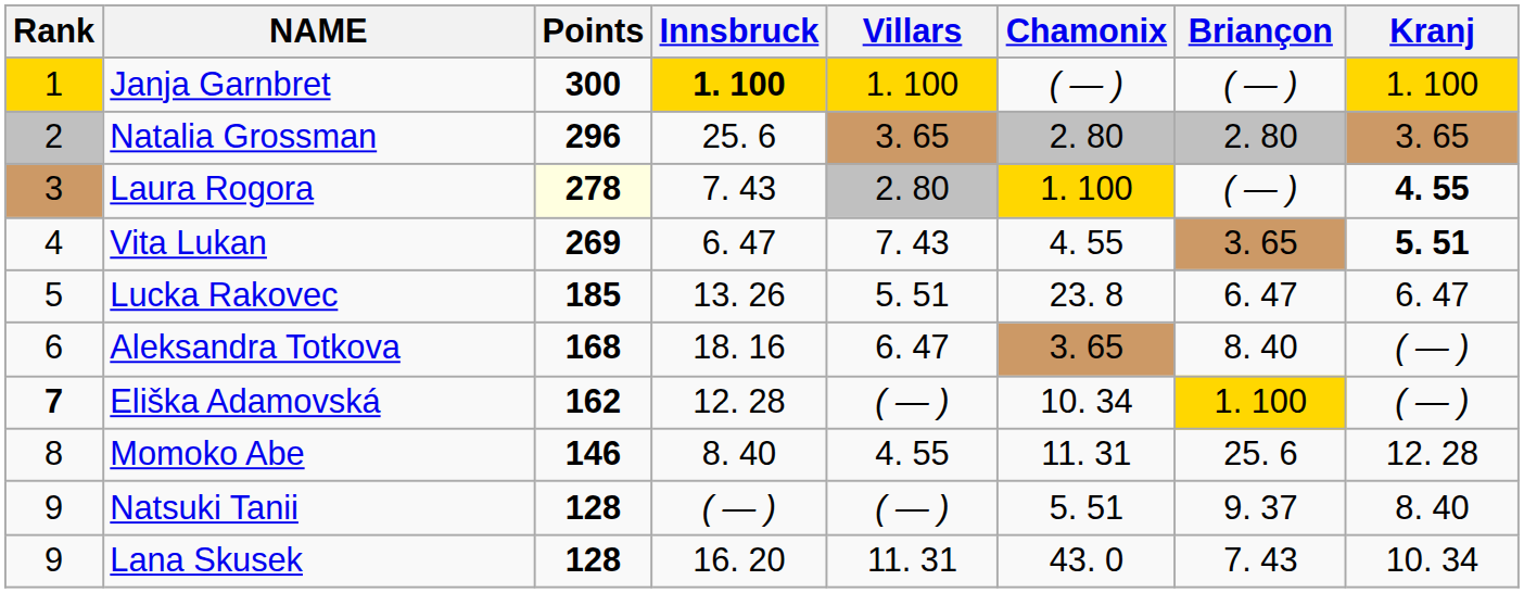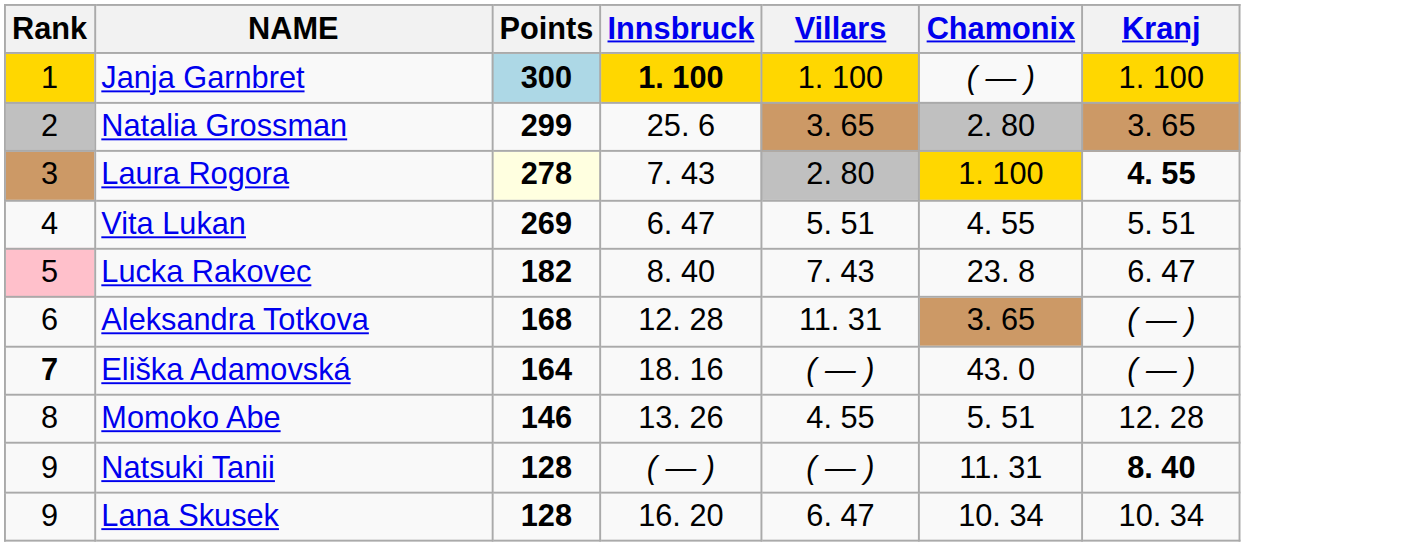- column: Briançon | ( — ) | 2. 80 | ( — ) | 3. 65 | 6. 47 | 8. 40 | 1. 100 | 25. 6 | 9. 37 | 7. 43
Janja Garnbret | Points: no background -> lightblue background
Natalia Grossman | Points: 296 -> 299
Vita Lukan | Villars: 7. 43 -> 5. 51
Vita Lukan | Kranj: bold -> normal
Lucka Rakovec | Rank: no background -> pink background
Lucka Rakovec | Points: 185 -> 182
Lucka Rakovec | Innsbruck: 13. 26 -> 8. 40
Lucka Rakovec | Villars: 5. 51 -> 7. 43
Aleksandra Totkova | Innsbruck: 18. 16 -> 12. 28
Aleksandra Totkova | Villars: 6. 47 -> 11. 31
Eliška Adamovská | Points: 162 -> 164
Eliška Adamovská | Innsbruck: 12. 28 -> 18. 16
Eliška Adamovská | Chamonix: 10. 34 -> 43. 0
Momoko Abe | Innsbruck: 8. 40 -> 13. 26
Momoko Abe | Chamonix: 11. 31 -> 5. 51
Natsuki Tanii | Chamonix: 5. 51 -> 11. 31
Natsuki Tanii | Kranj: normal -> bold
Lana Skusek | Villars: 11. 31 -> 6. 47
Lana Skusek | Chamonix: 43. 0 -> 10. 34
